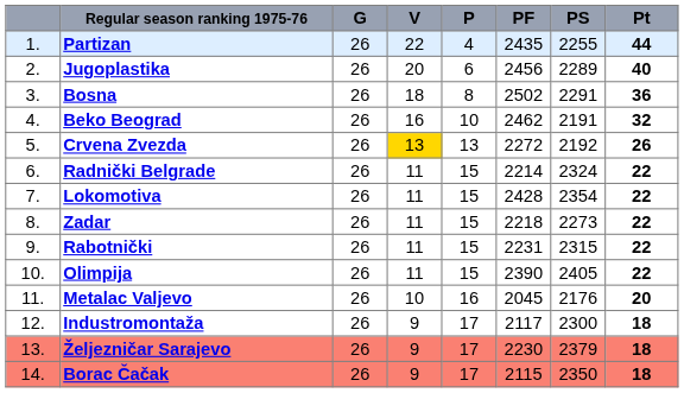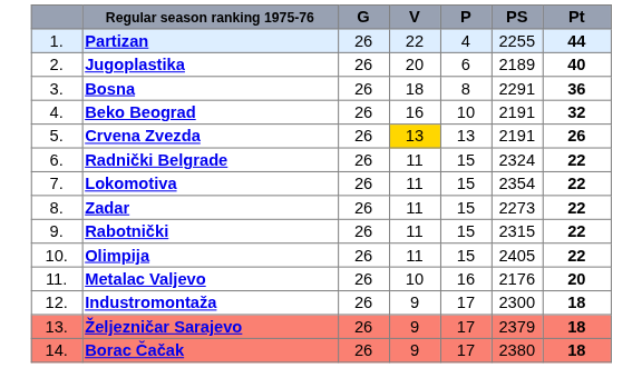- column: PF | 2435 | 2456 | 2502 | 2462 | 2272 | 2214 | 2428 | 2218 | 2231 | 2390 | 2045 | 2117 | 2230 | 2115
Jugoplastika | PS: 2289 -> 2189
Crvena Zvezda | PS: 2192 -> 2191
Borac Čačak | PS: 2350 -> 2380
